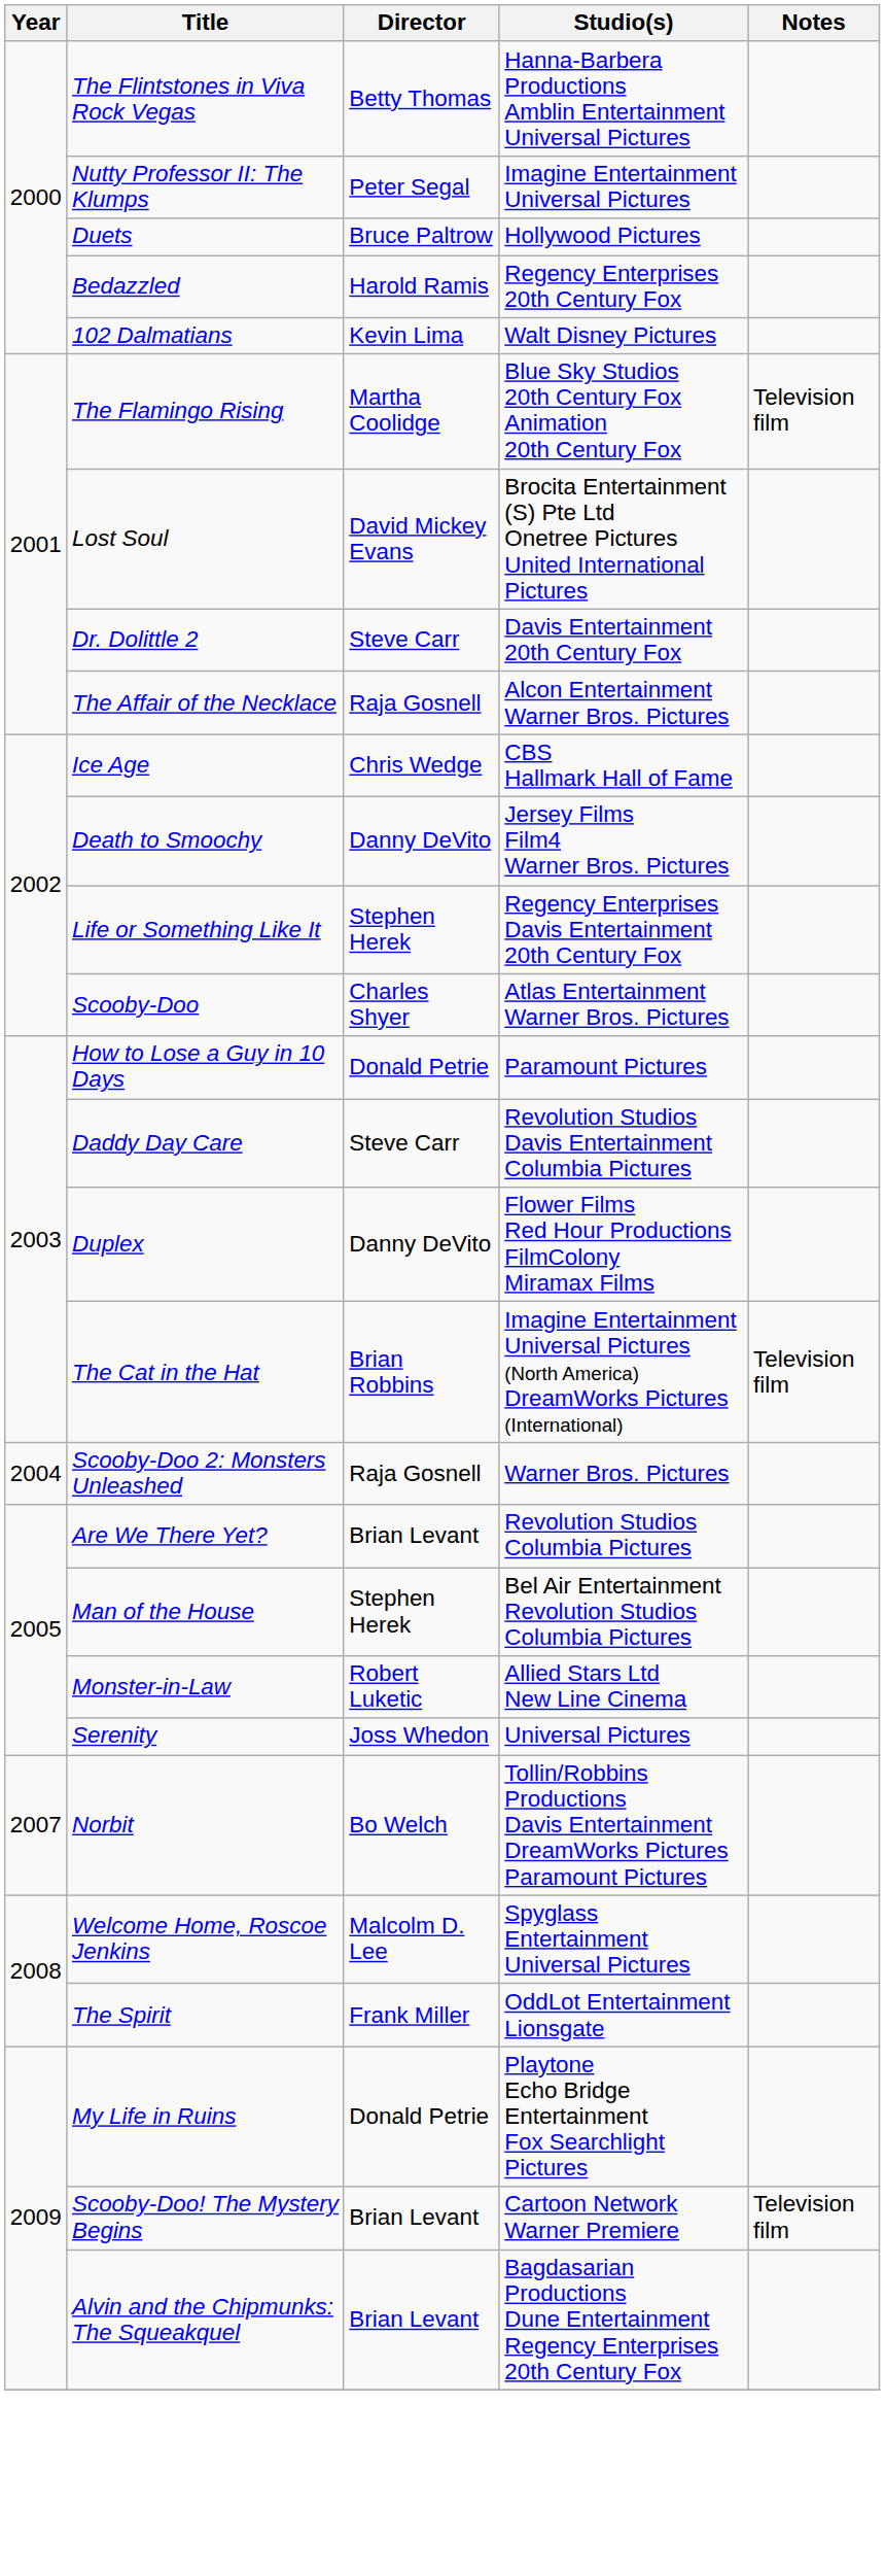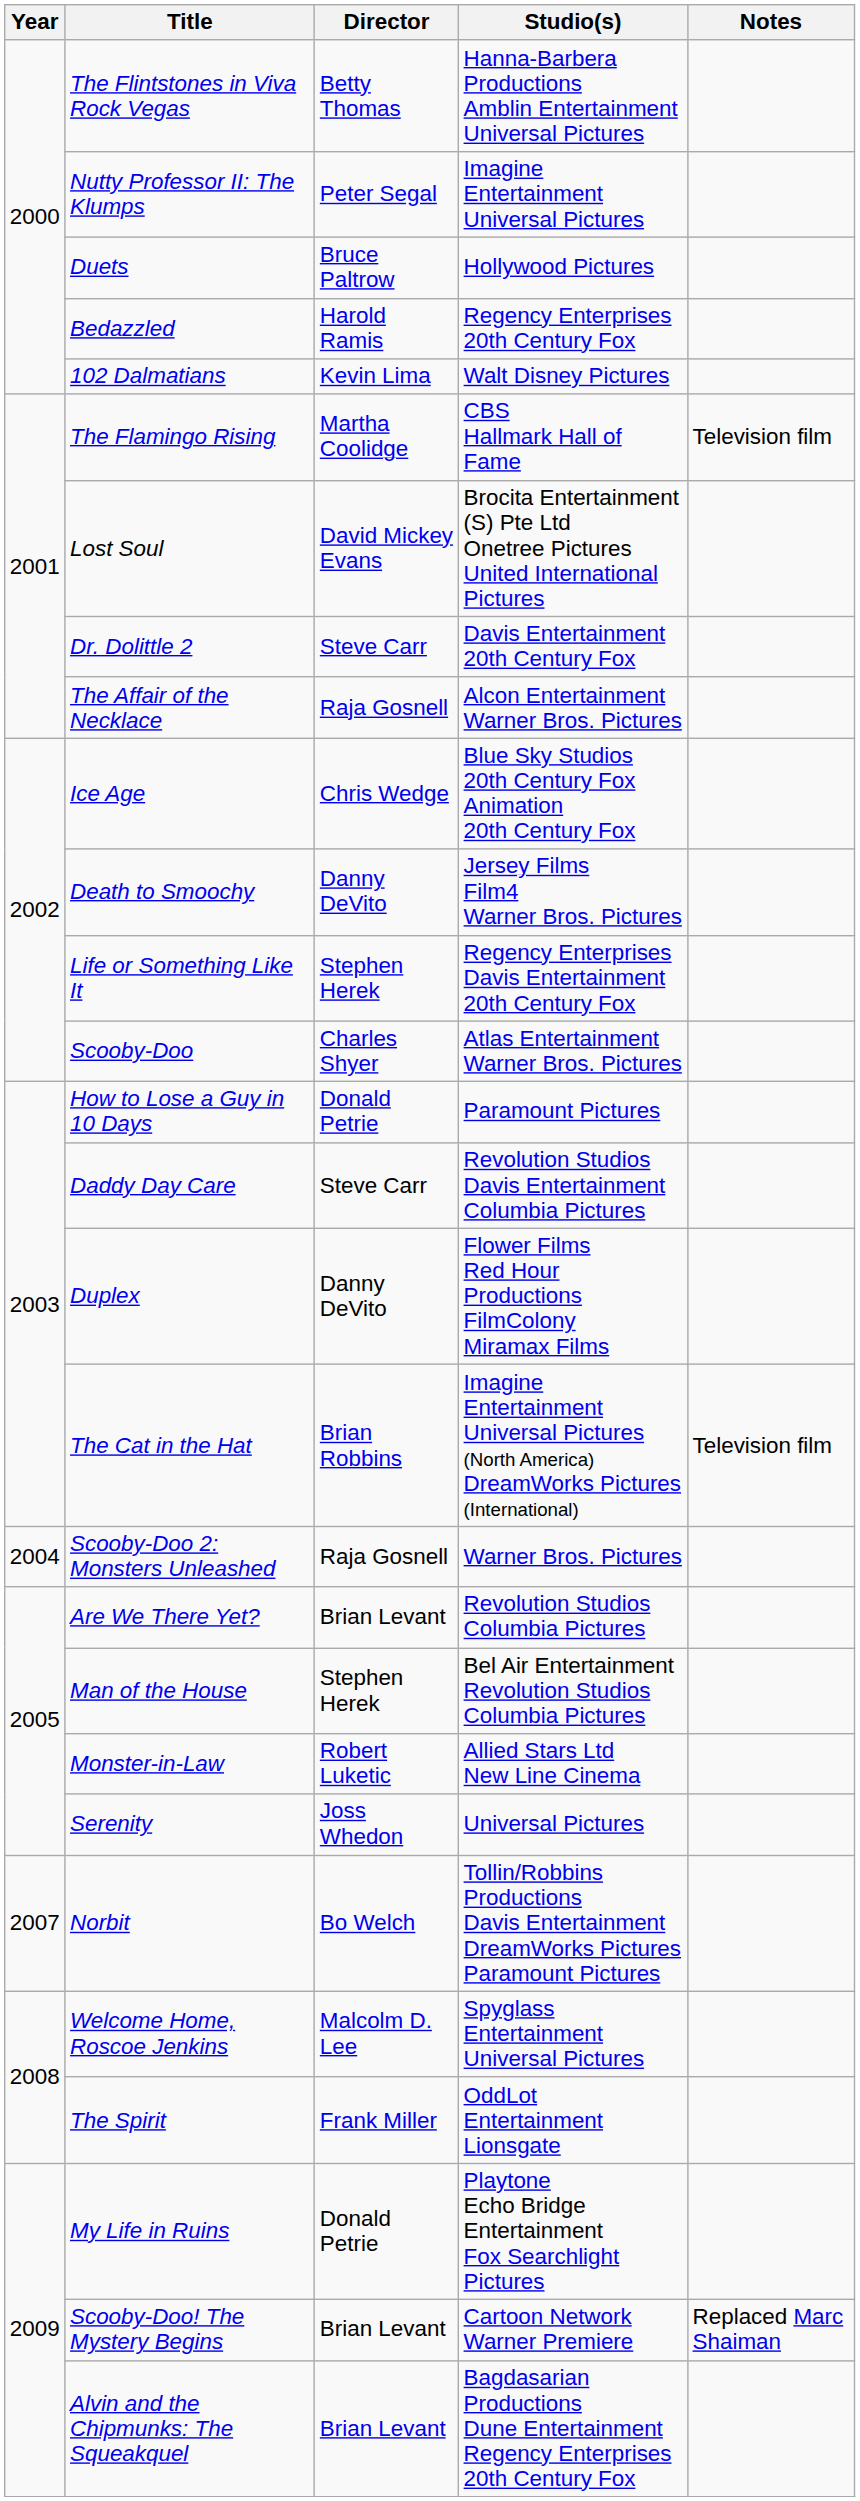The Flamingo Rising | Studio(s): Blue Sky Studios 20th Century Fox Animation 20th Century Fox -> CBS Hallmark Hall of Fame
Ice Age | Studio(s): CBS Hallmark Hall of Fame -> Blue Sky Studios 20th Century Fox Animation 20th Century Fox
Scooby-Doo! The Mystery Begins | Notes: Television film -> Replaced Marc Shaiman
